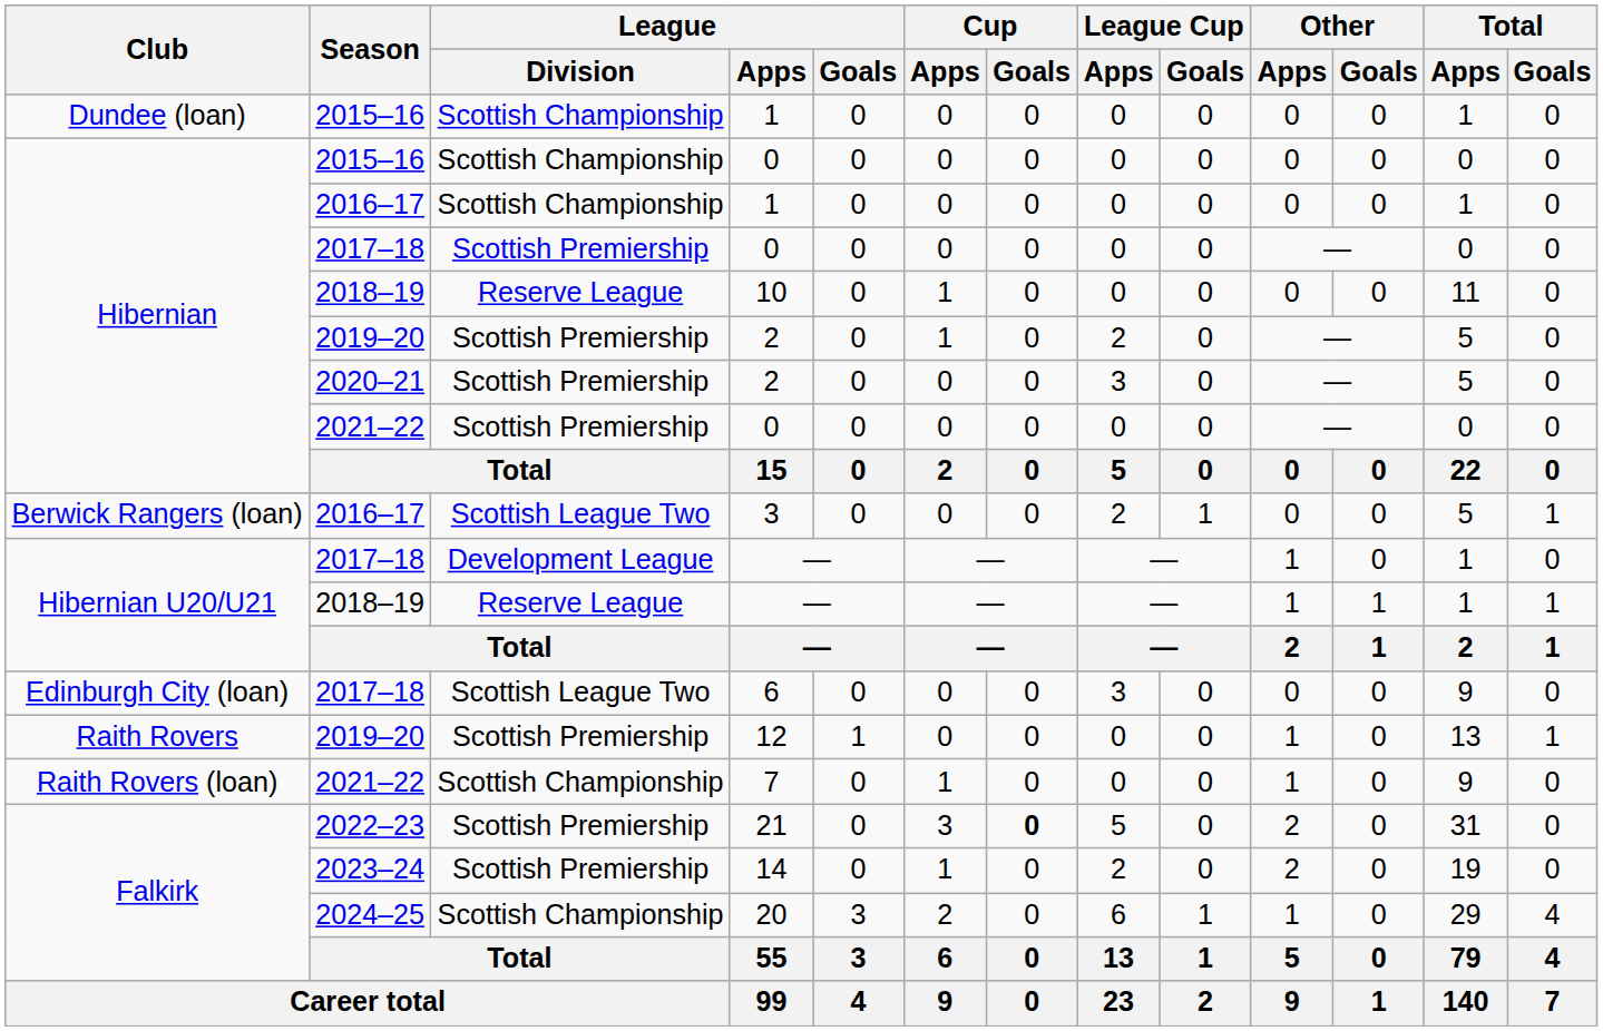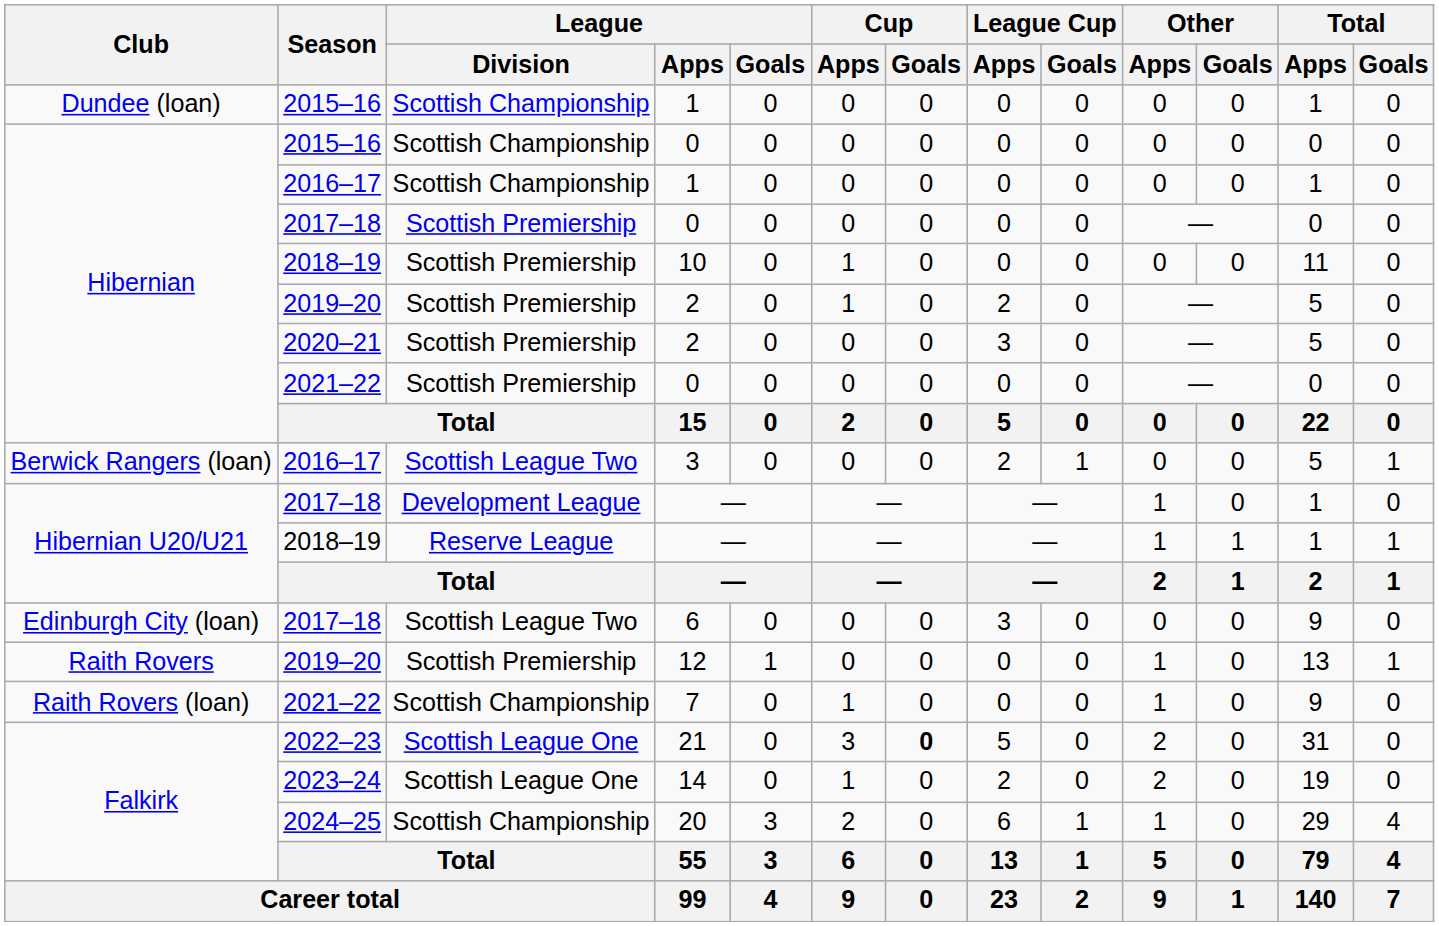10 | League / Division: Reserve League -> Scottish Premiership
21 | League / Division: Scottish Premiership -> Scottish League One
14 | League / Division: Scottish Premiership -> Scottish League One
